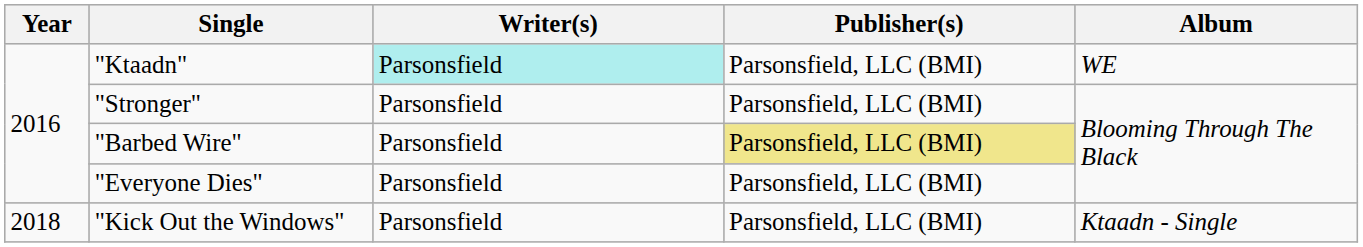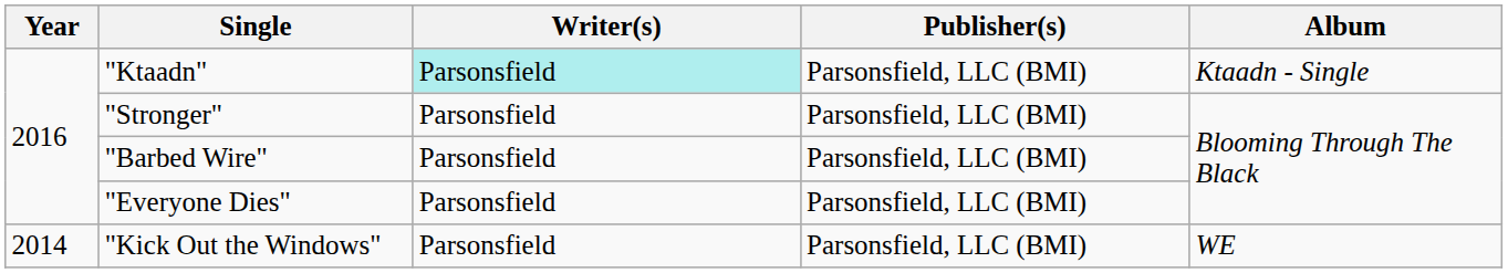"Ktaadn" | Album: WE -> Ktaadn - Single
"Barbed Wire" | Publisher(s): khaki background -> no background
"Kick Out the Windows" | Year: 2018 -> 2014
"Kick Out the Windows" | Album: Ktaadn - Single -> WE
